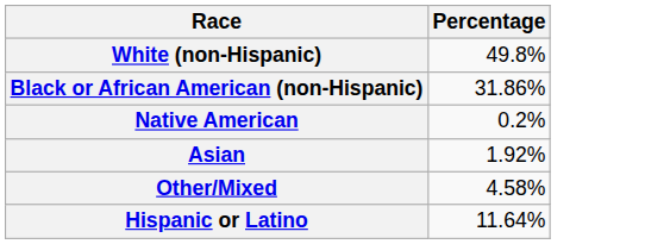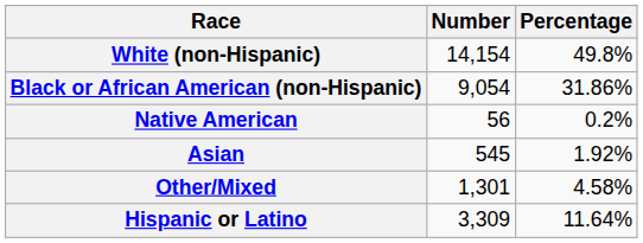+ column: Number | 14,154 | 9,054 | 56 | 545 | 1,301 | 3,309
